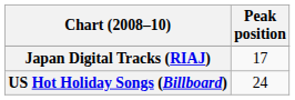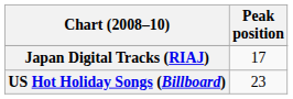US Hot Holiday Songs (Billboard) | Peak position: 24 -> 23
